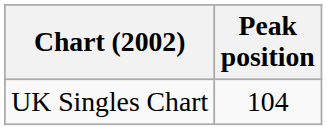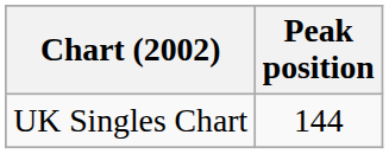UK Singles Chart | Peak position: 104 -> 144
